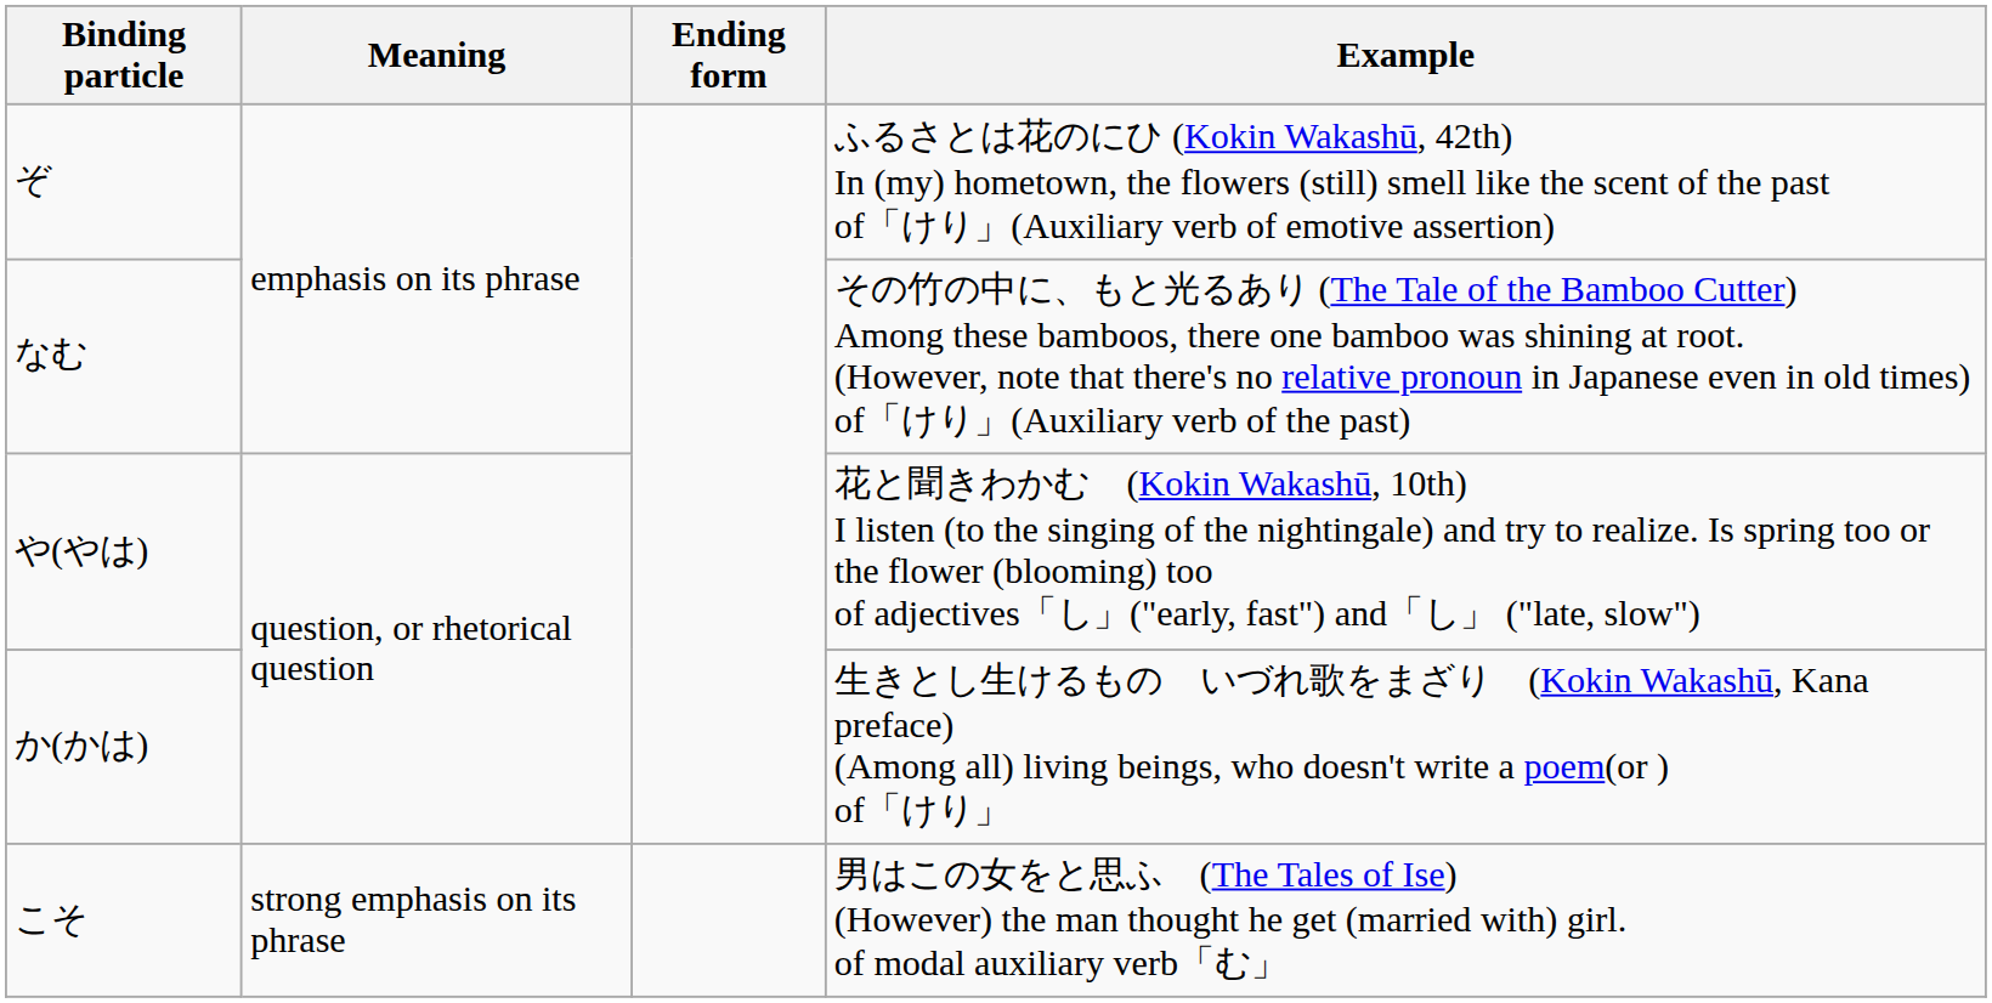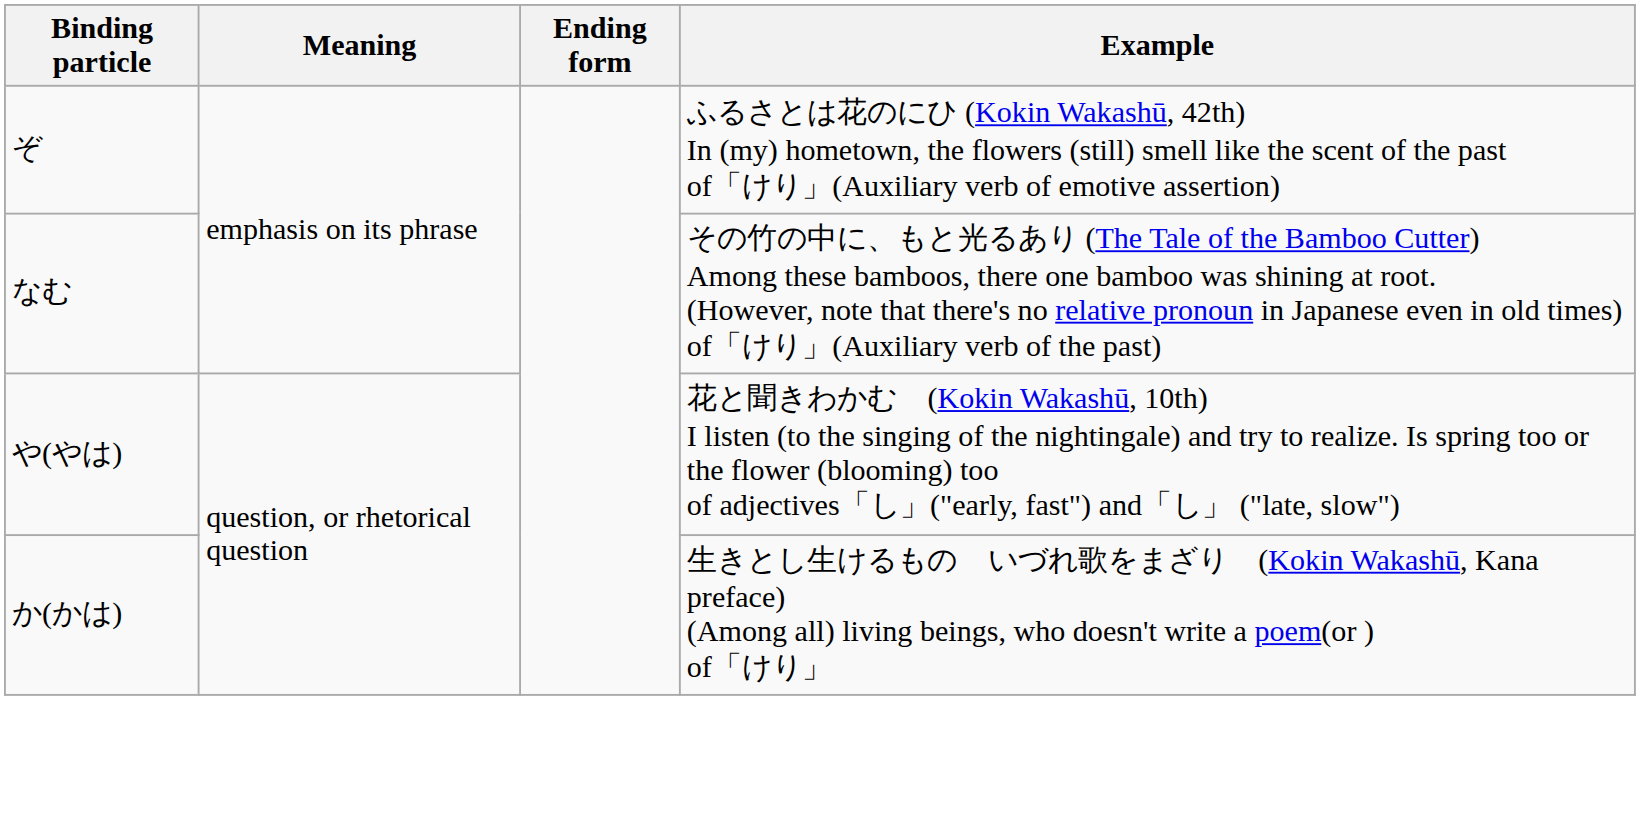- row: こそ | strong emphasis on its phrase | 男はこの女をと思ふ (The Tales of Ise) (However) the man thought he get (married with) girl. of modal auxiliary verb「む」
